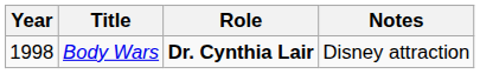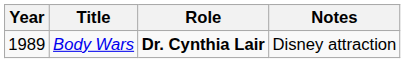Body Wars | Year: 1998 -> 1989
